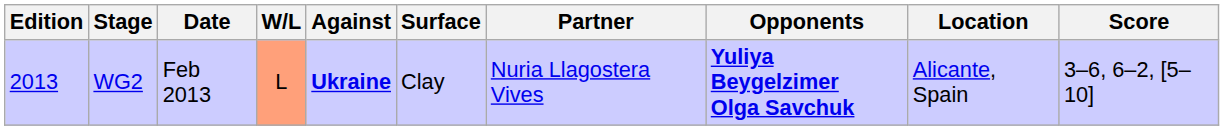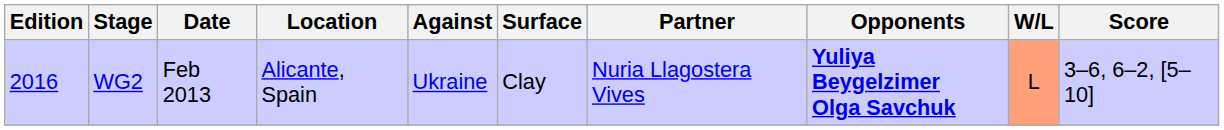columns swapped: Location <-> W/L
WG2 | Edition: 2013 -> 2016
WG2 | Against: bold -> normal
